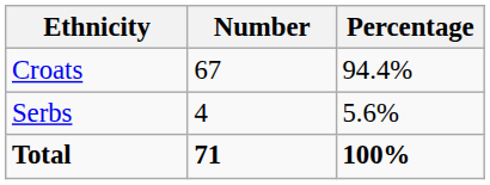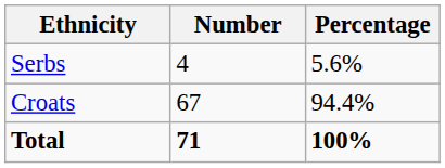rows swapped: Croats <-> Serbs
